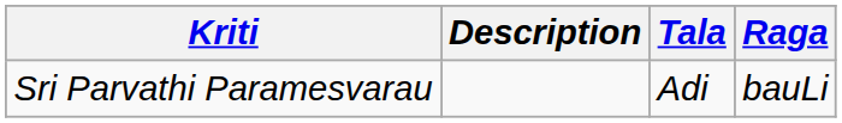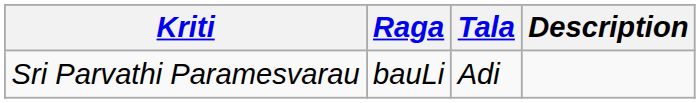columns swapped: Raga <-> Description
